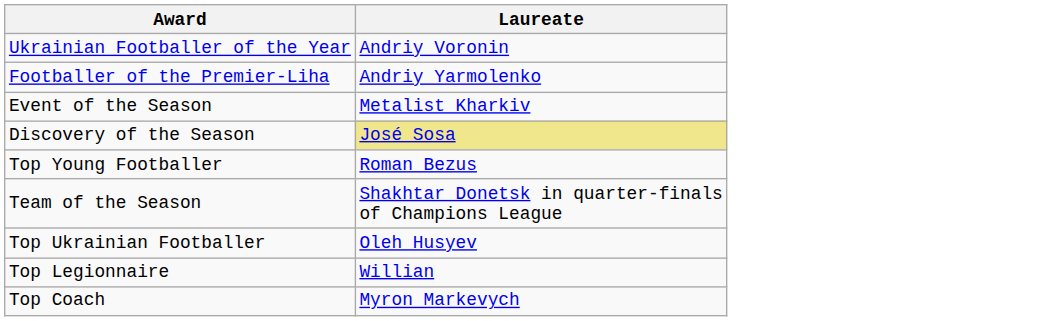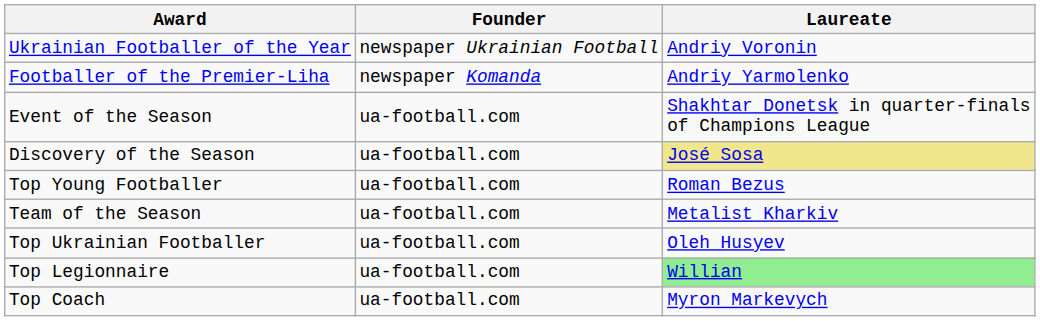+ column: Founder | newspaper Ukrainian Football | newspaper Komanda | ua-football.com | ua-football.com | ua-football.com | ua-football.com | ua-football.com | ua-football.com | ua-football.com
Event of the Season | Laureate: Metalist Kharkiv -> Shakhtar Donetsk in quarter-finals of Champions League
Team of the Season | Laureate: Shakhtar Donetsk in quarter-finals of Champions League -> Metalist Kharkiv
Top Legionnaire | Laureate: no background -> lightgreen background
